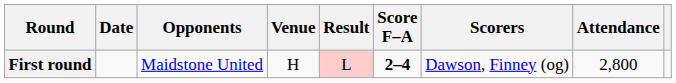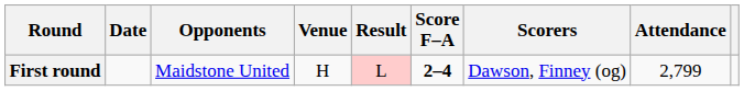First round | Attendance: 2,800 -> 2,799
